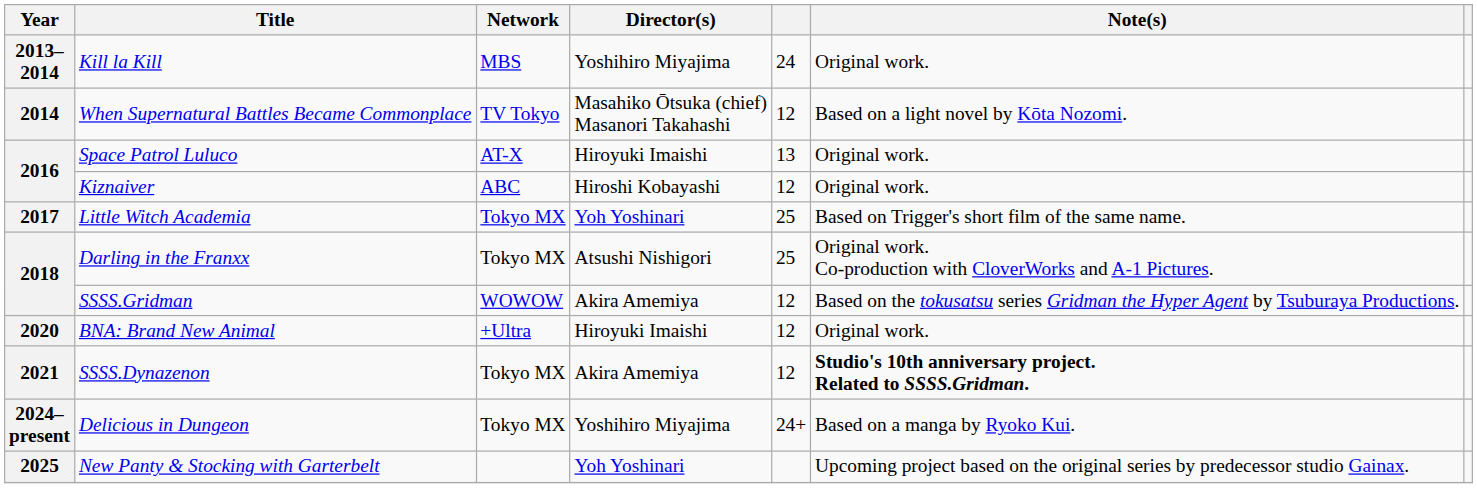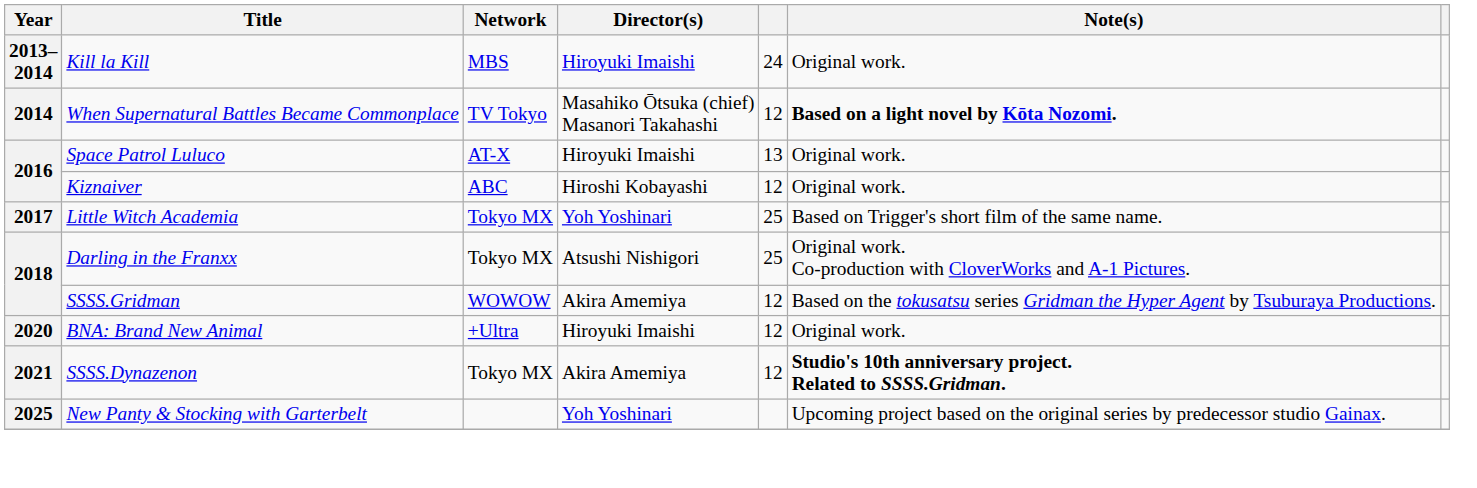Kill la Kill | Director(s): Yoshihiro Miyajima -> Hiroyuki Imaishi
When Supernatural Battles Became Commonplace | Note(s): normal -> bold
- row: 2024–present | Delicious in Dungeon | Tokyo MX | Yoshihiro Miyajima | 24+ | Based on a manga by Ryoko Kui.
